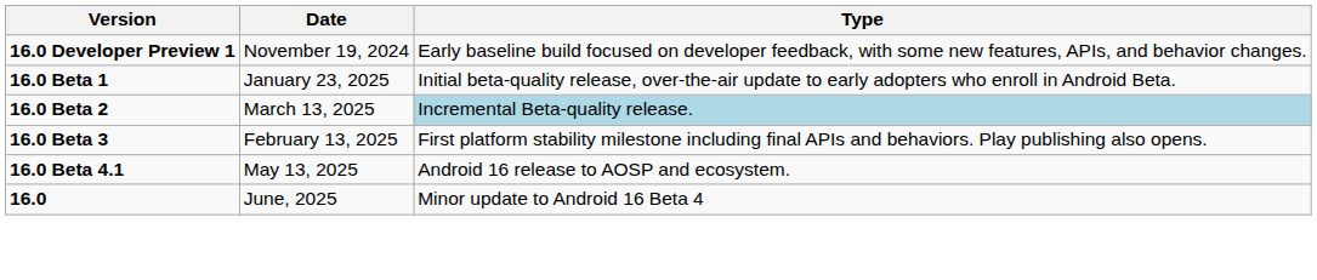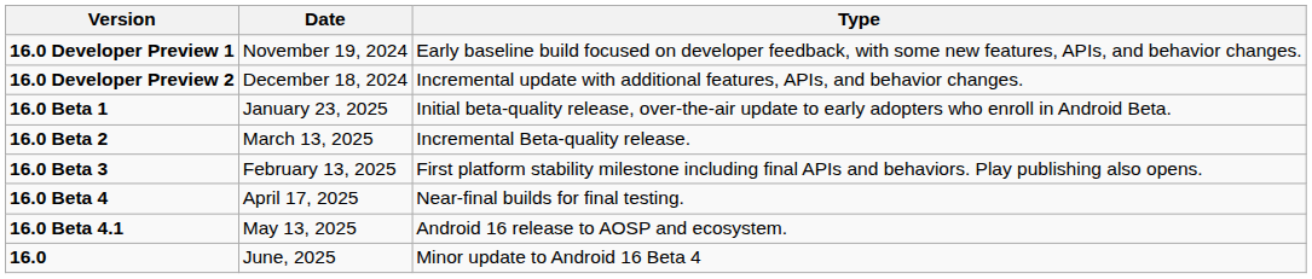+ row: 16.0 Developer Preview 2 | December 18, 2024 | Incremental update with additional features, APIs, and behavior changes.
16.0 Beta 2 | Type: lightblue background -> no background
+ row: 16.0 Beta 4 | April 17, 2025 | Near-final builds for final testing.
